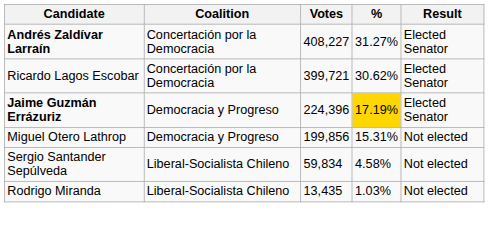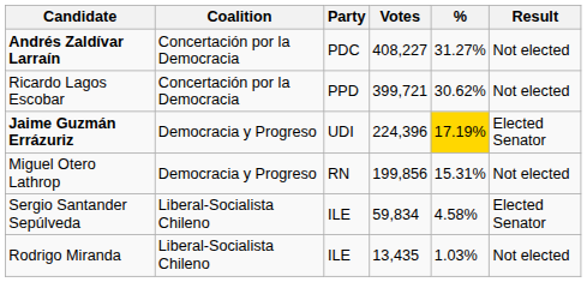+ column: Party | PDC | PPD | UDI | RN | ILE | ILE
Andrés Zaldívar Larraín | Result: Elected Senator -> Not elected
Ricardo Lagos Escobar | Result: Elected Senator -> Not elected
Sergio Santander Sepúlveda | Result: Not elected -> Elected Senator
